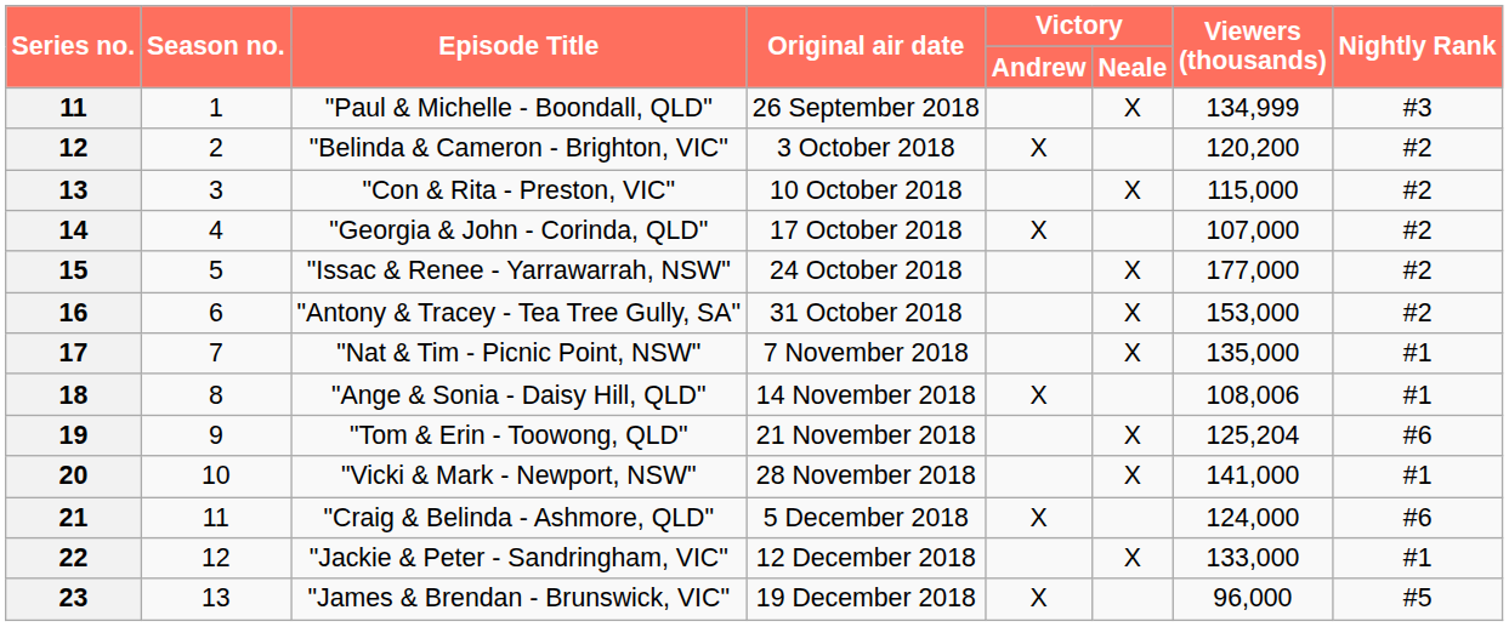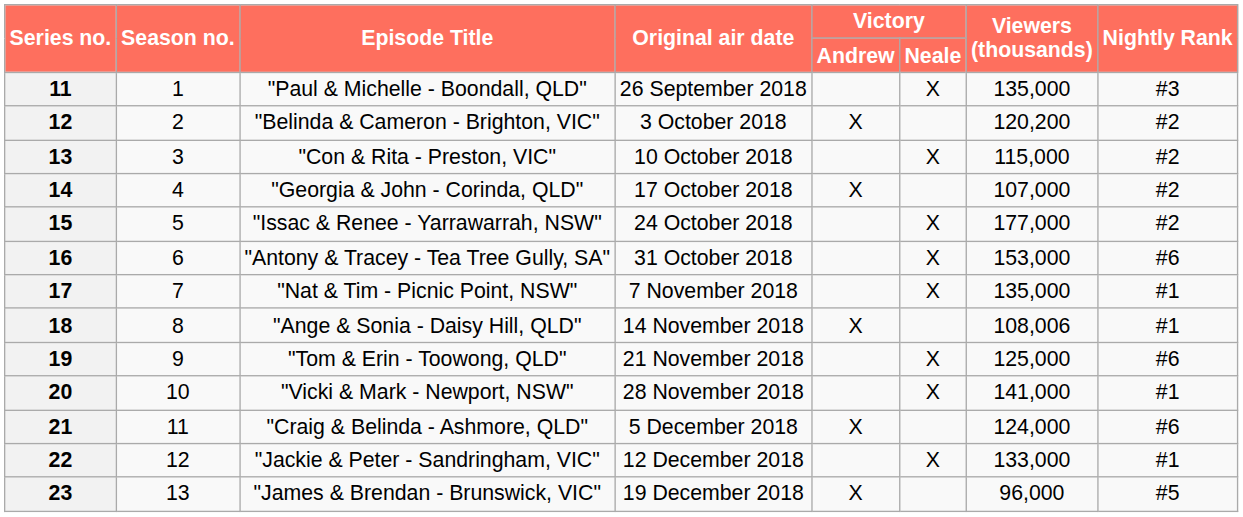"Paul & Michelle - Boondall, QLD" | Viewers (thousands): 134,999 -> 135,000
"Antony & Tracey - Tea Tree Gully, SA" | Nightly Rank: #2 -> #6
"Tom & Erin - Toowong, QLD" | Viewers (thousands): 125,204 -> 125,000
